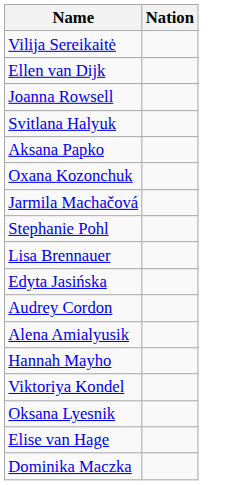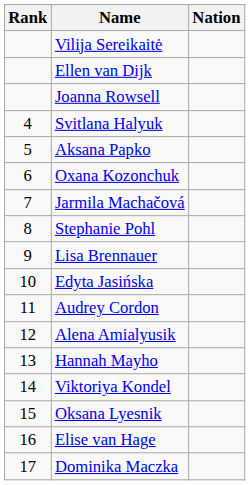+ column: Rank | 4 | 5 | 6 | 7 | 8 | 9 | 10 | 11 | 12 | 13 | 14 | 15 | 16 | 17
